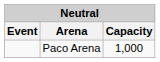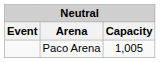Paco Arena | Capacity: 1,000 -> 1,005
